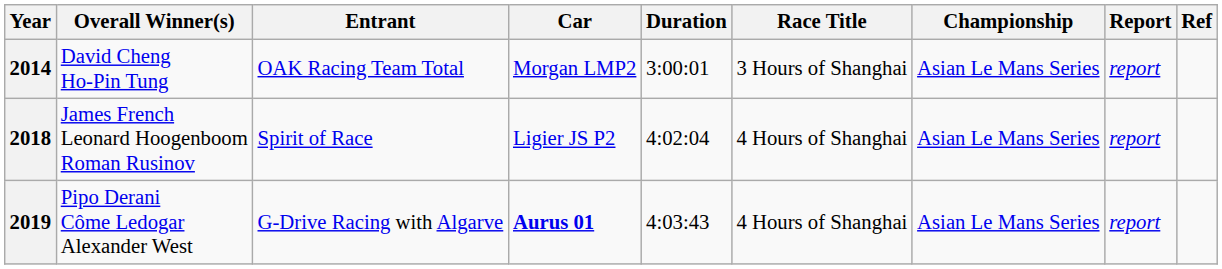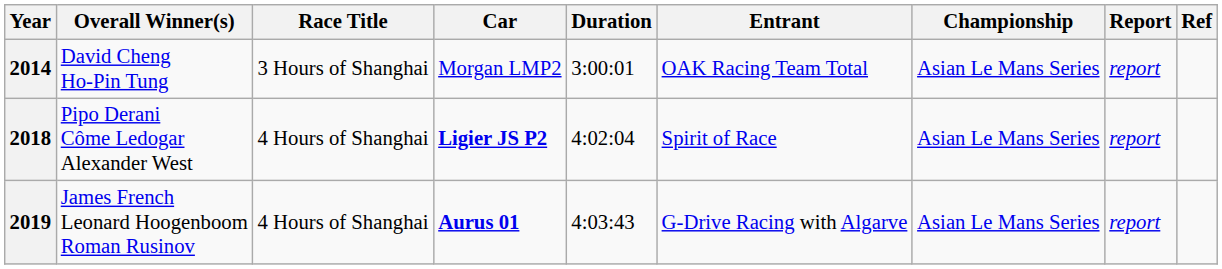columns swapped: Entrant <-> Race Title
2018 | Overall Winner(s): James French Leonard Hoogenboom Roman Rusinov -> Pipo Derani Côme Ledogar Alexander West
2018 | Car: normal -> bold
2019 | Overall Winner(s): Pipo Derani Côme Ledogar Alexander West -> James French Leonard Hoogenboom Roman Rusinov
